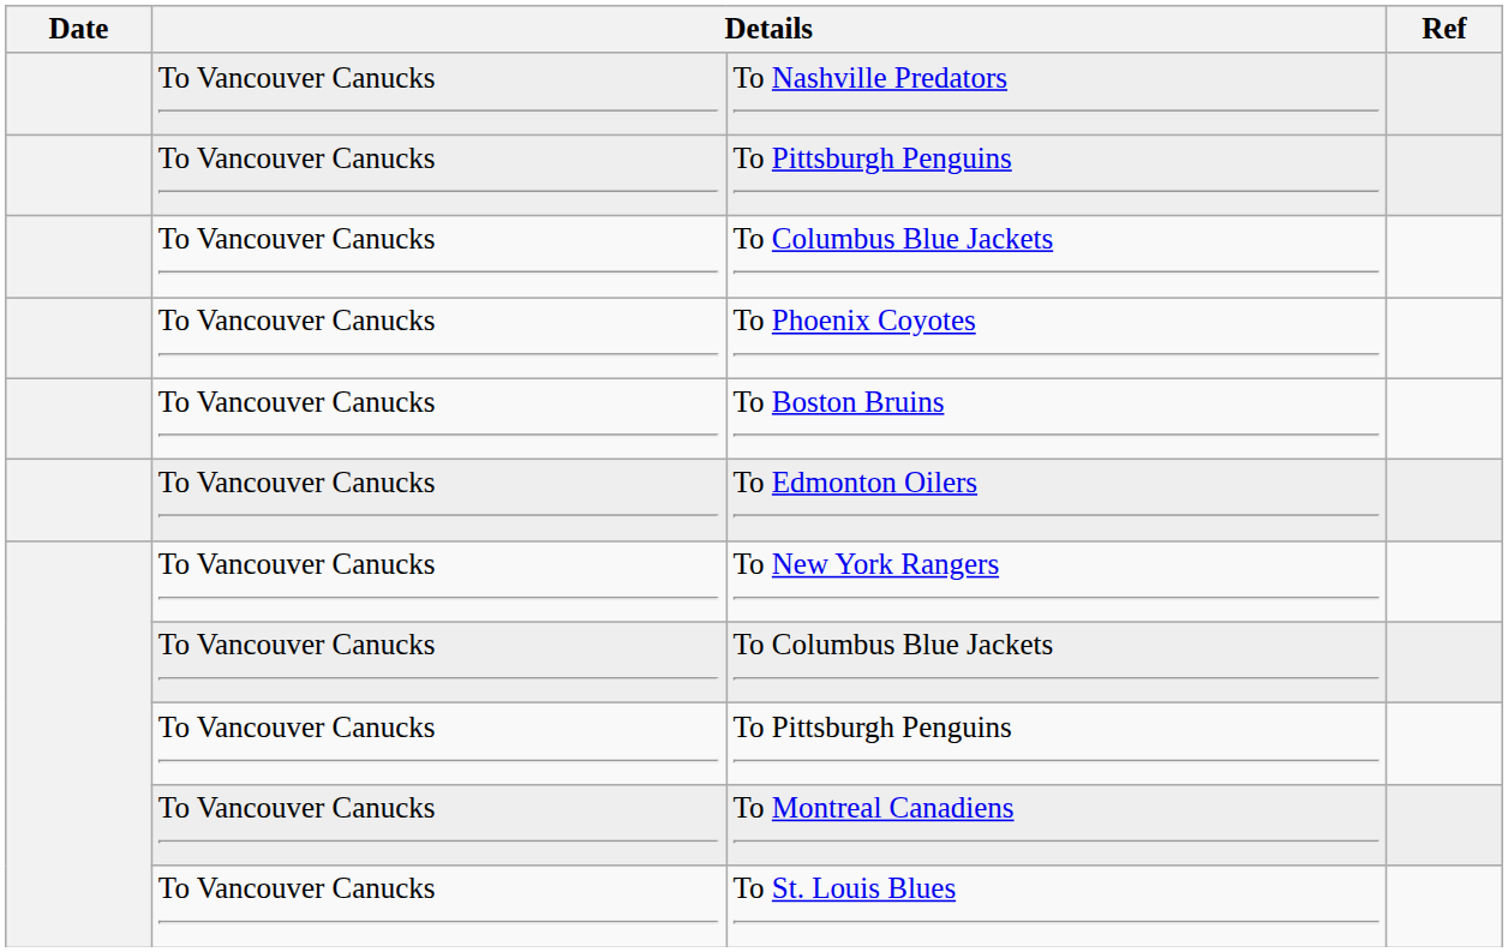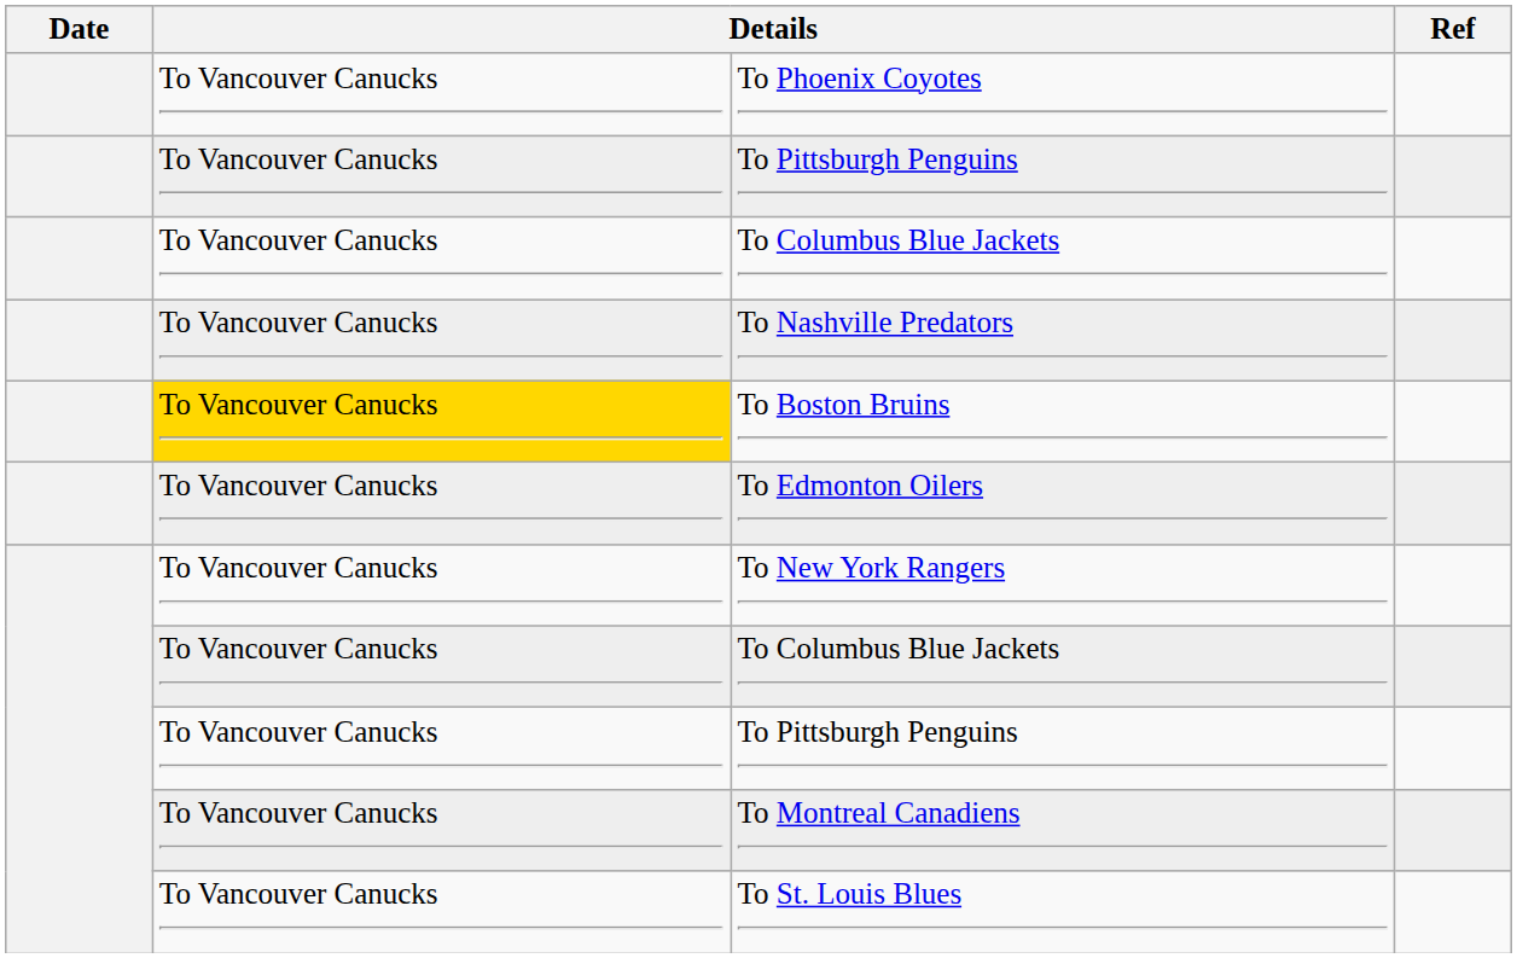rows swapped: To Phoenix Coyotes <-> To Nashville Predators
To Boston Bruins | column 2: no background -> gold background
